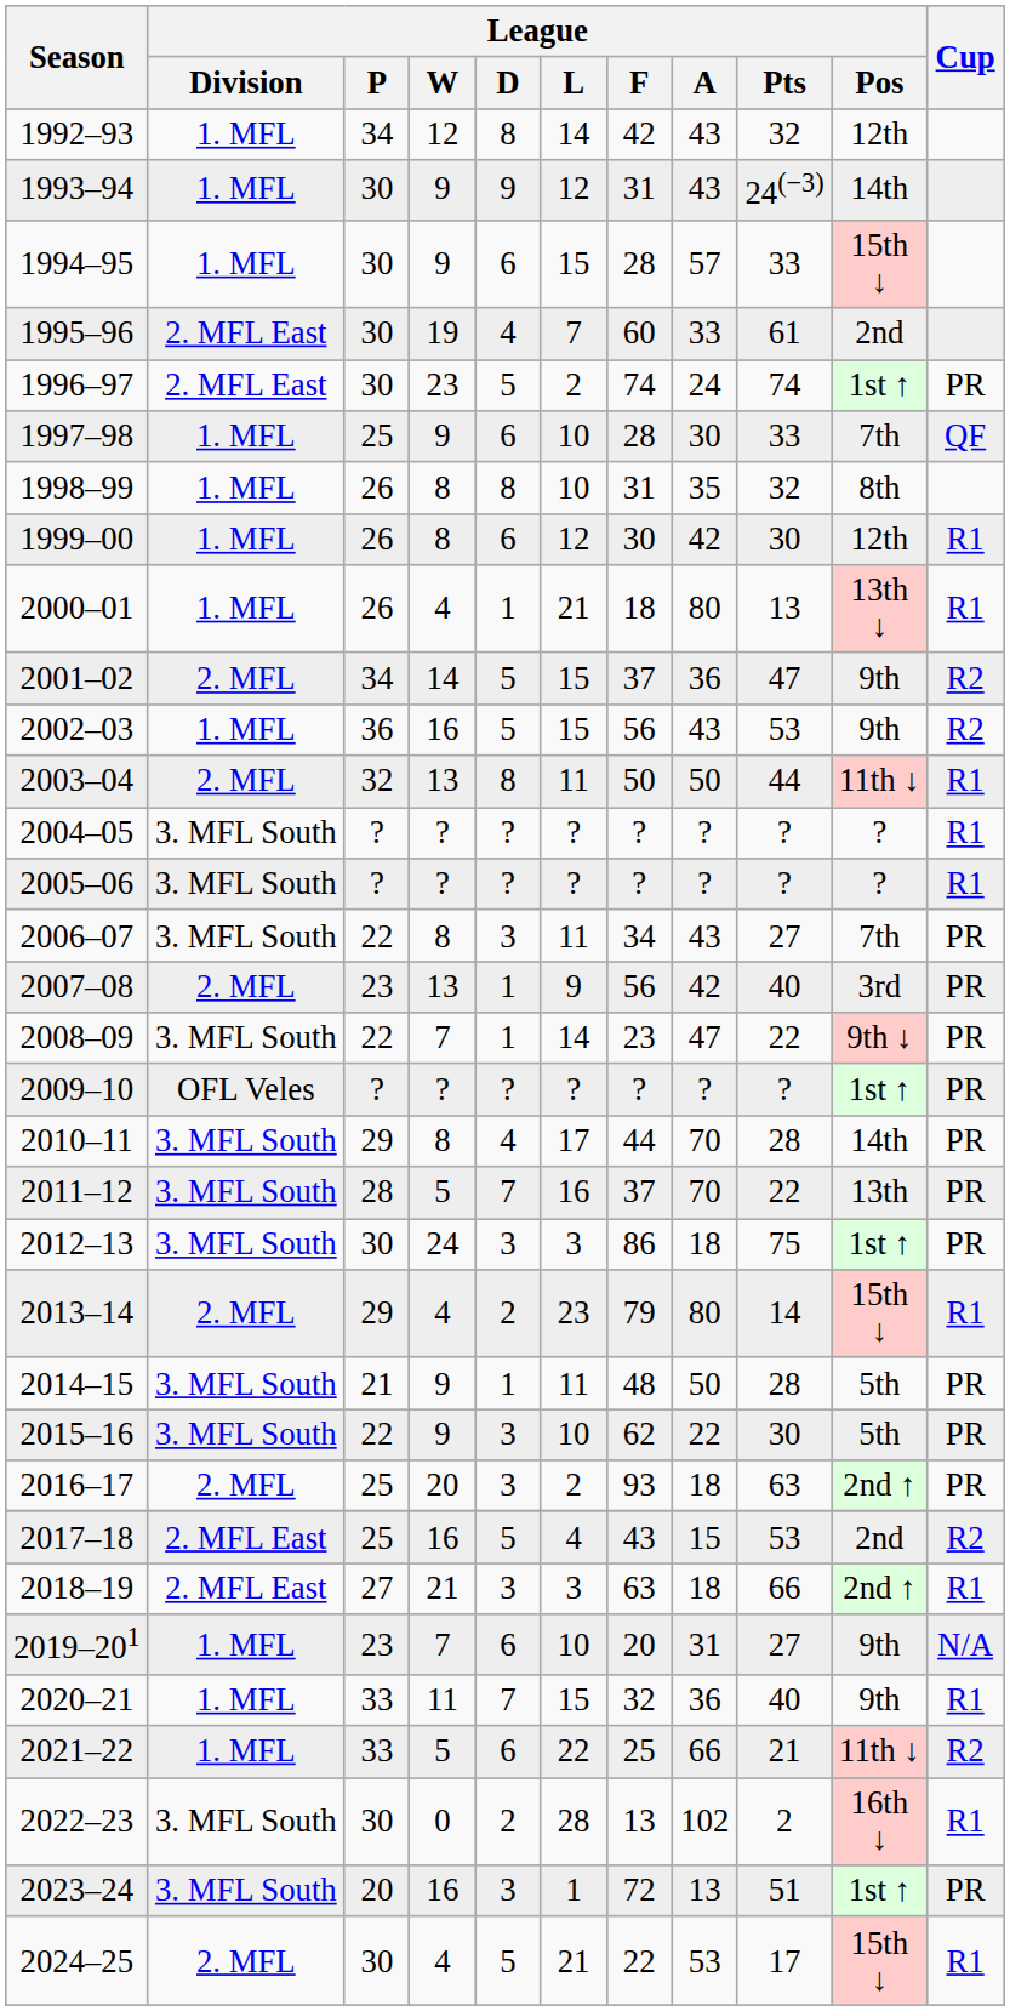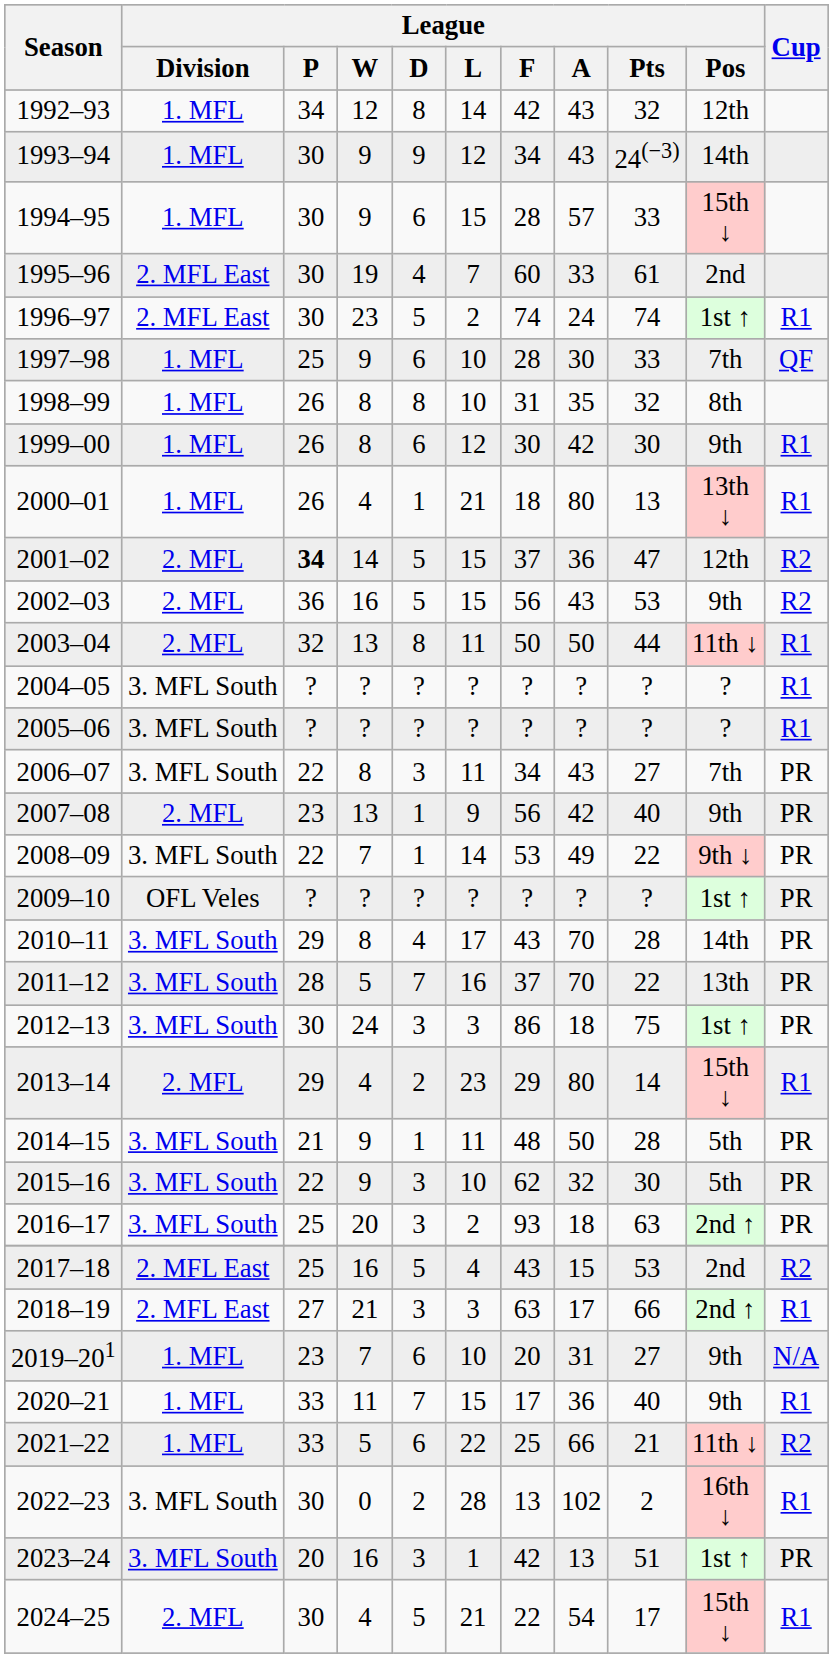1993–94 | League / F: 31 -> 34
1996–97 | Cup: PR -> R1
1999–00 | League / Pos: 12th -> 9th
2001–02 | League / P: normal -> bold
2001–02 | League / Pos: 9th -> 12th
2002–03 | League / Division: 1. MFL -> 2. MFL
2007–08 | League / Pos: 3rd -> 9th
2008–09 | League / F: 23 -> 53
2008–09 | League / A: 47 -> 49
2010–11 | League / F: 44 -> 43
2013–14 | League / F: 79 -> 29
2015–16 | League / A: 22 -> 32
2016–17 | League / Division: 2. MFL -> 3. MFL South
2018–19 | League / A: 18 -> 17
2020–21 | League / F: 32 -> 17
2023–24 | League / F: 72 -> 42
2024–25 | League / A: 53 -> 54
